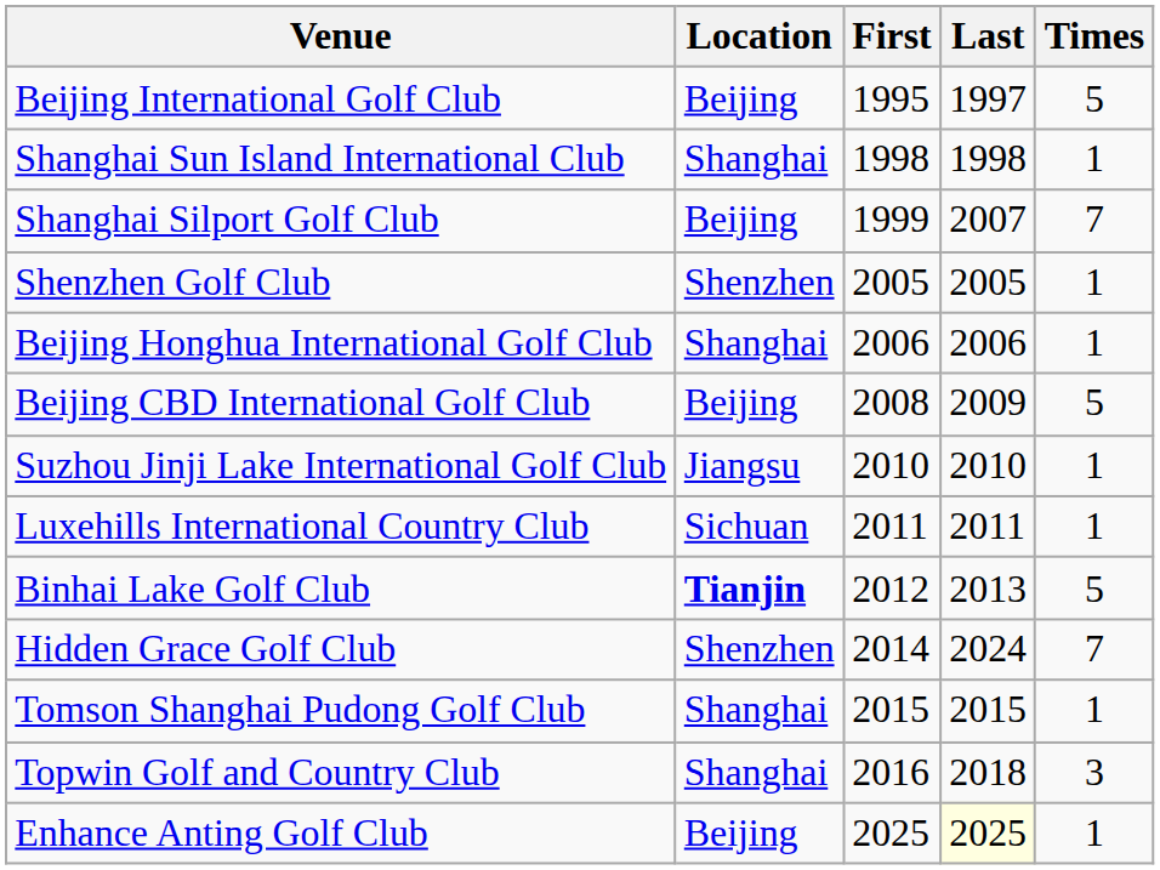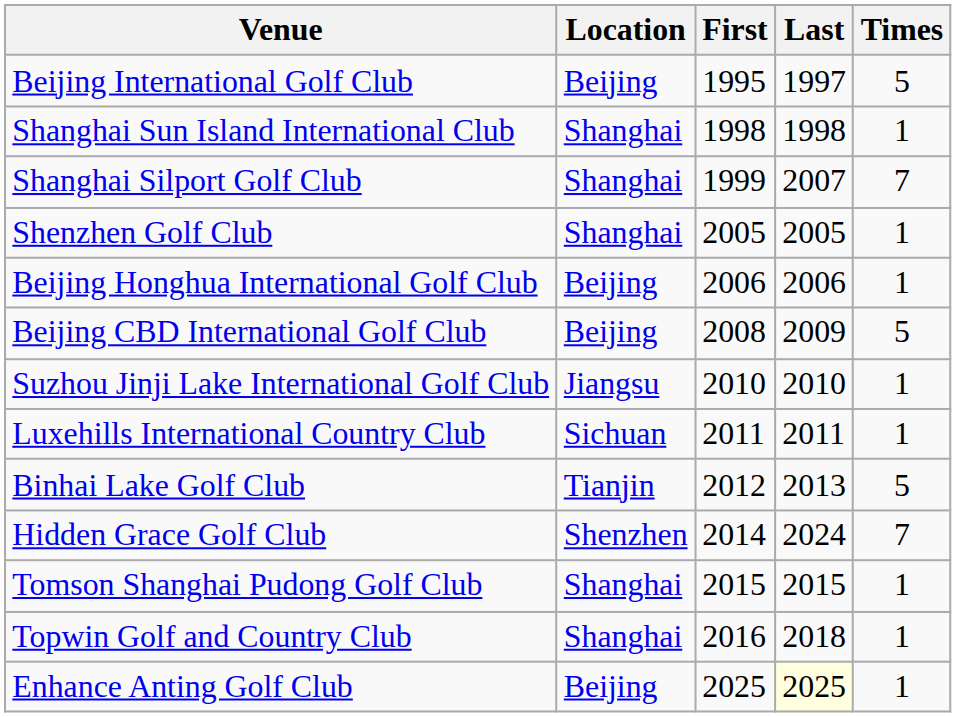Shanghai Silport Golf Club | Location: Beijing -> Shanghai
Shenzhen Golf Club | Location: Shenzhen -> Shanghai
Beijing Honghua International Golf Club | Location: Shanghai -> Beijing
Binhai Lake Golf Club | Location: bold -> normal
Topwin Golf and Country Club | Times: 3 -> 1
